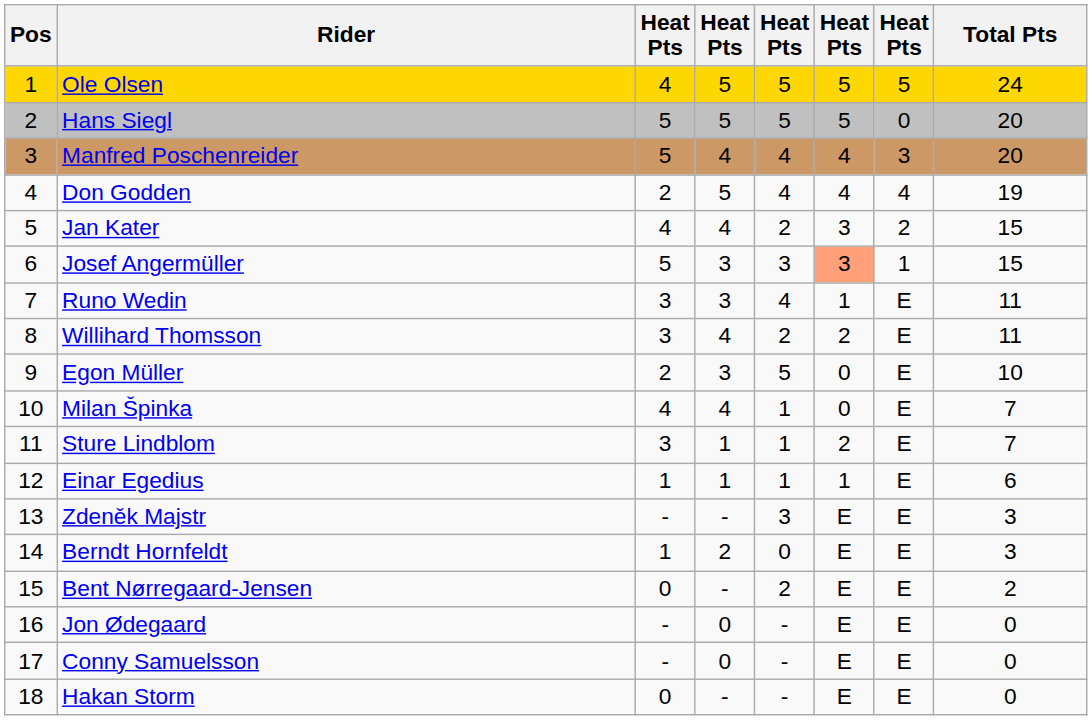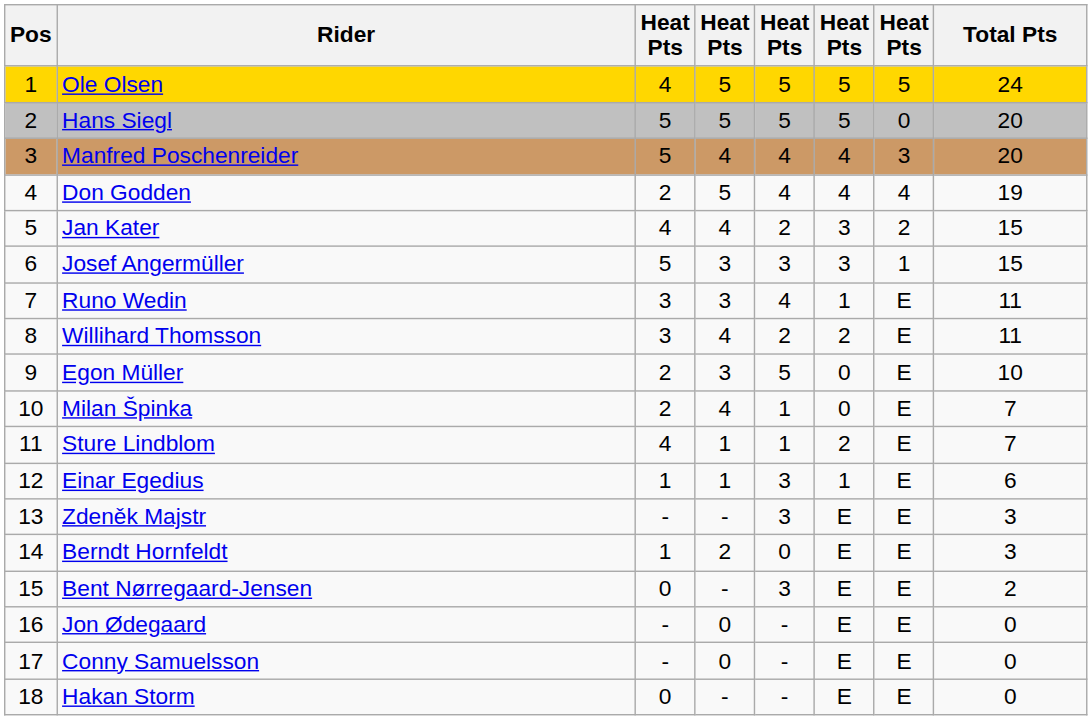Josef Angermüller | column 6: lightsalmon background -> no background
Milan Špinka | column 3: 4 -> 2
Sture Lindblom | column 3: 3 -> 4
Einar Egedius | column 5: 1 -> 3
Bent Nørregaard-Jensen | column 5: 2 -> 3
